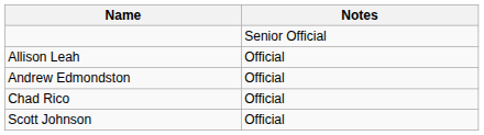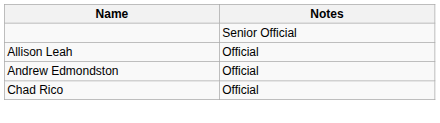- row: Scott Johnson | Official
